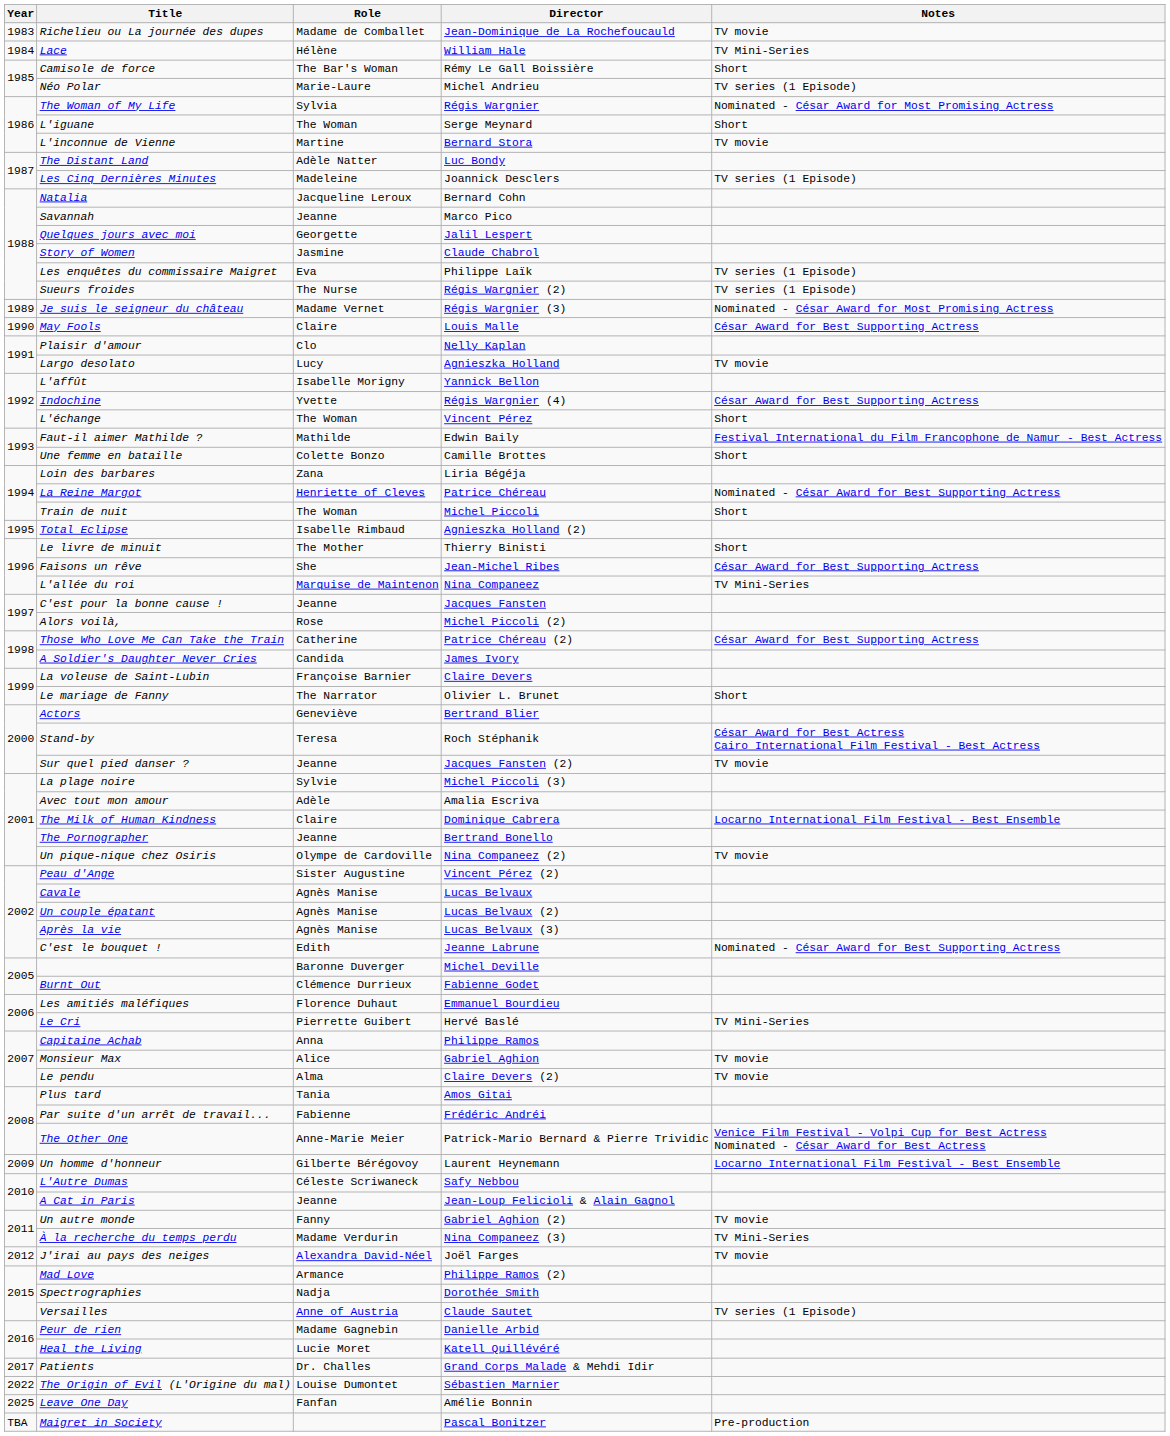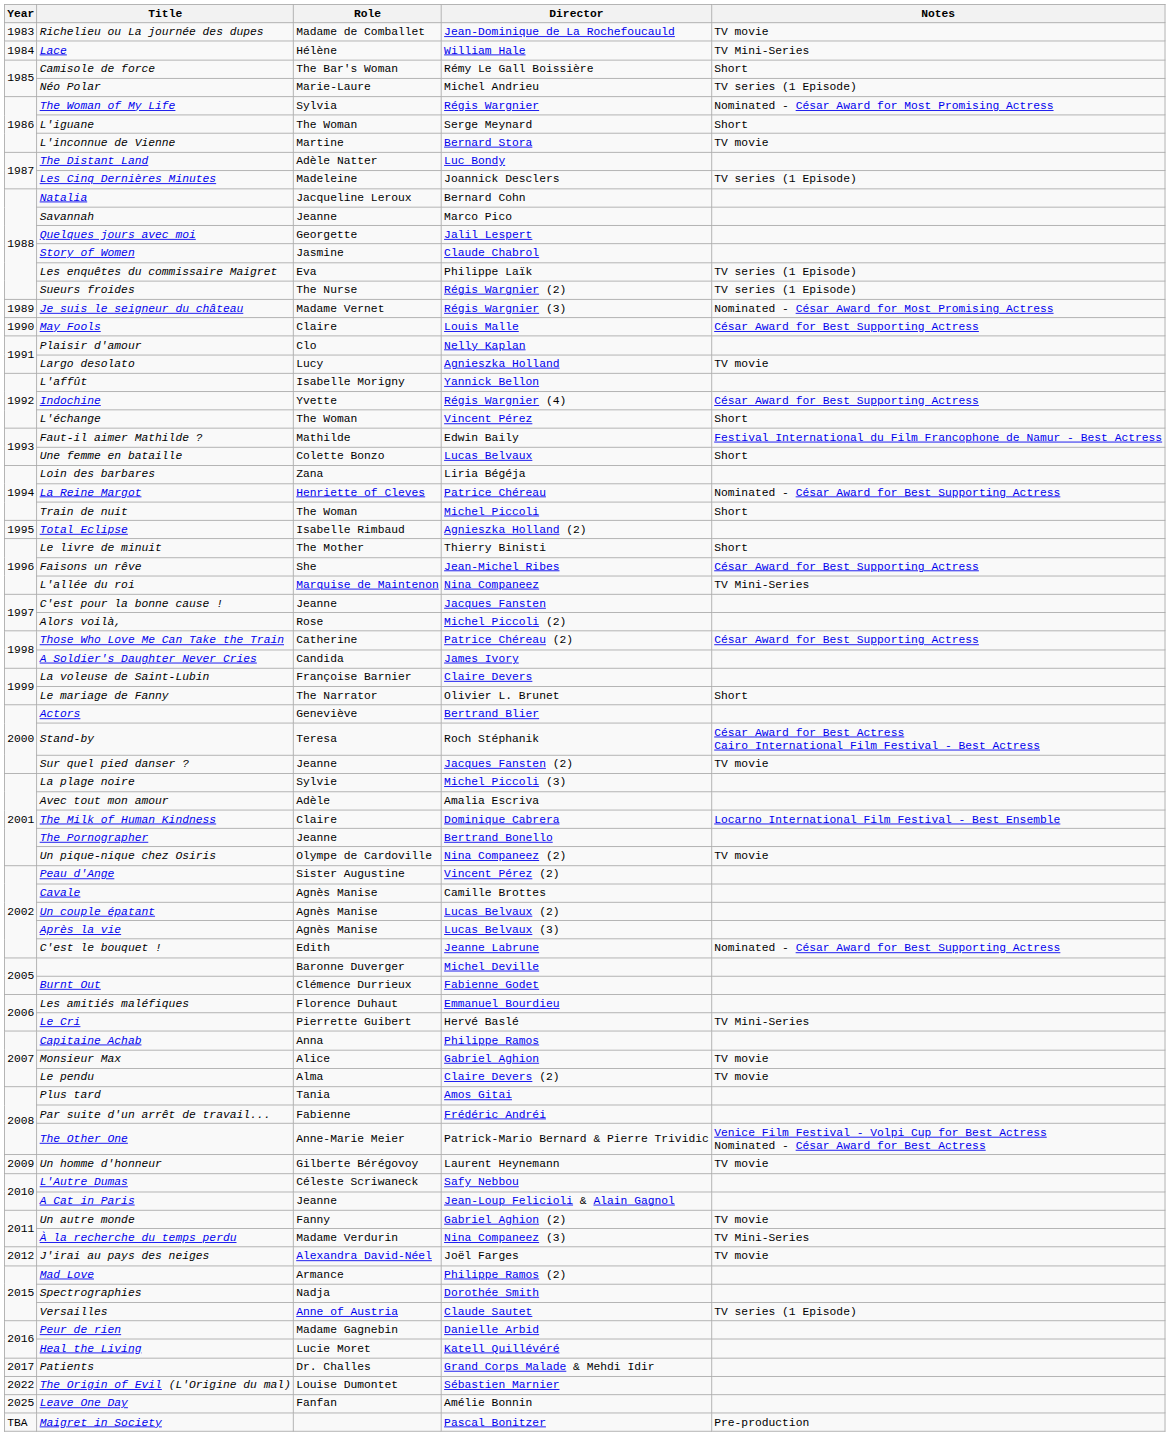Une femme en bataille | Director: Camille Brottes -> Lucas Belvaux
Cavale | Director: Lucas Belvaux -> Camille Brottes
Un homme d'honneur | Notes: Locarno International Film Festival - Best Ensemble -> TV movie
